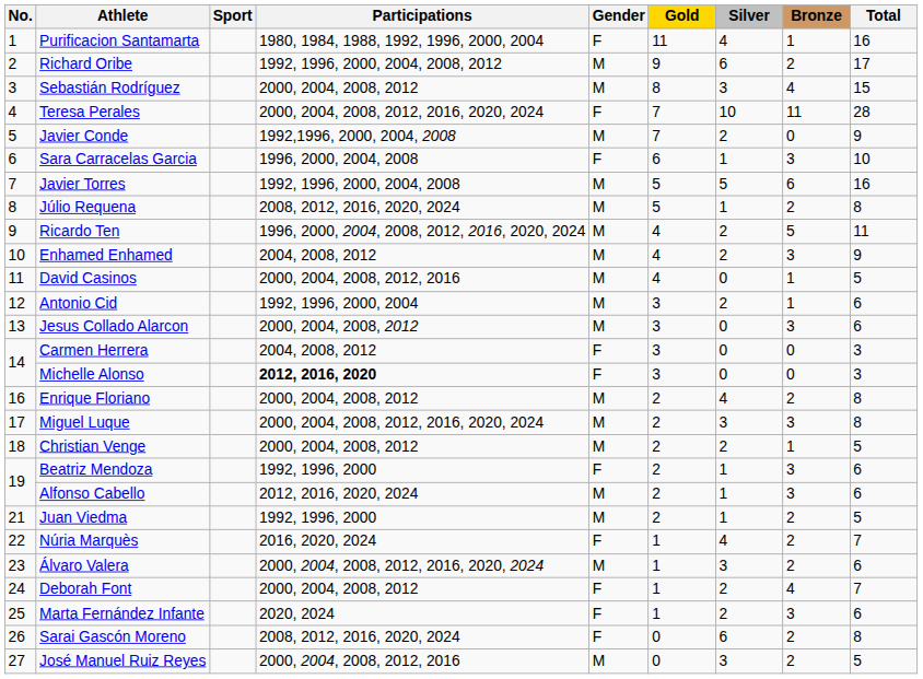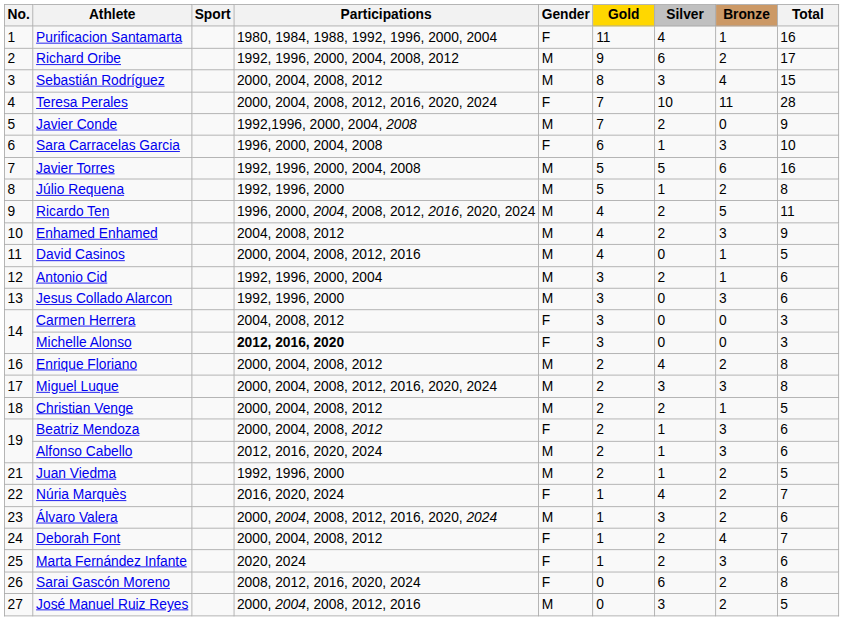Júlio Requena | Participations: 2008, 2012, 2016, 2020, 2024 -> 1992, 1996, 2000
Jesus Collado Alarcon | Participations: 2000, 2004, 2008, 2012 -> 1992, 1996, 2000
Beatriz Mendoza | Participations: 1992, 1996, 2000 -> 2000, 2004, 2008, 2012
